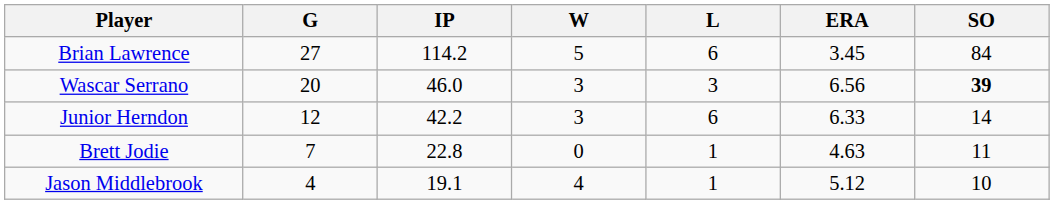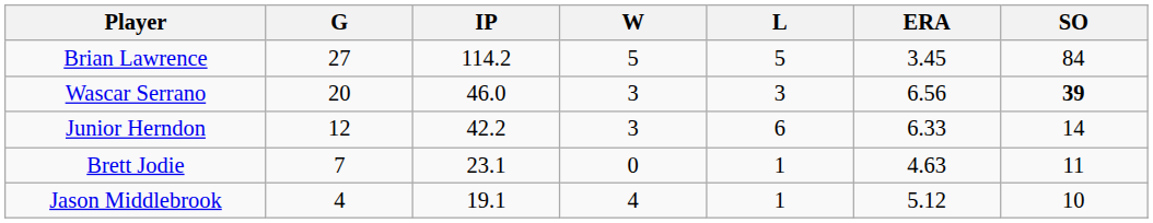Brian Lawrence | L: 6 -> 5
Brett Jodie | IP: 22.8 -> 23.1
